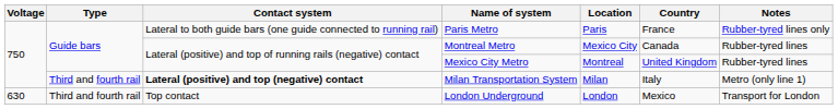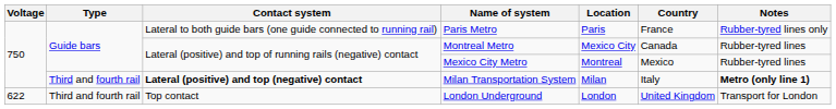Mexico City Metro | Country: United Kingdom -> Mexico
Milan Transportation System | Notes: normal -> bold
London Underground | Voltage: 630 -> 622
London Underground | Country: Mexico -> United Kingdom
